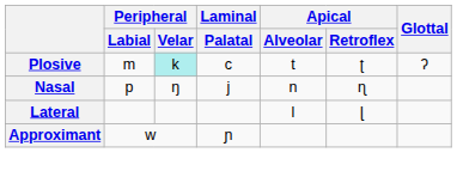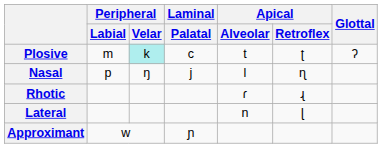Nasal | Apical / Alveolar: n -> l
+ row: Rhotic | ɾ | ɻ
Lateral | Apical / Alveolar: l -> n
